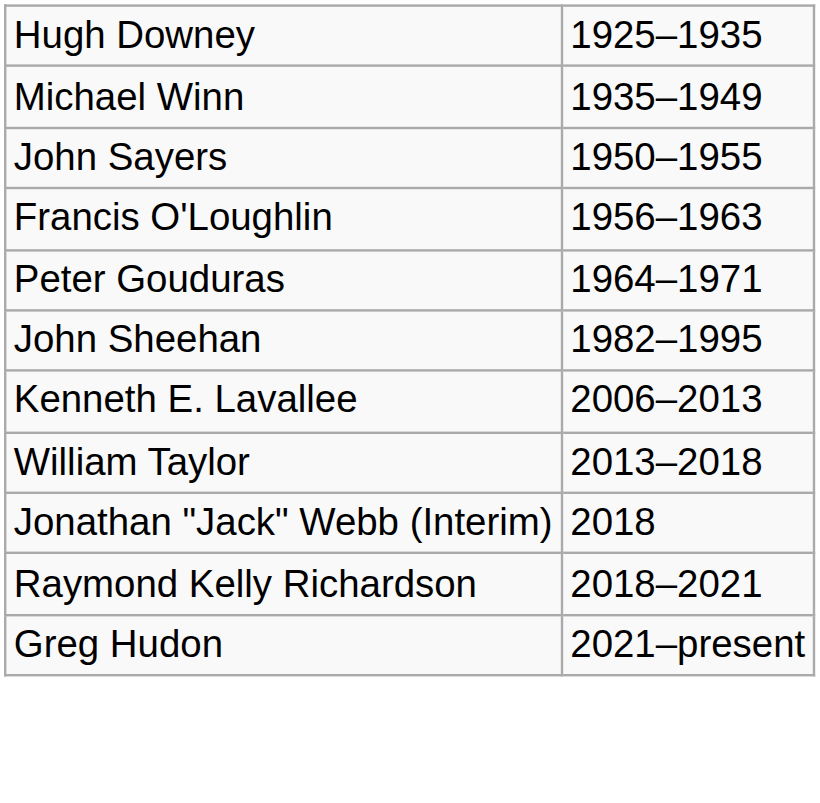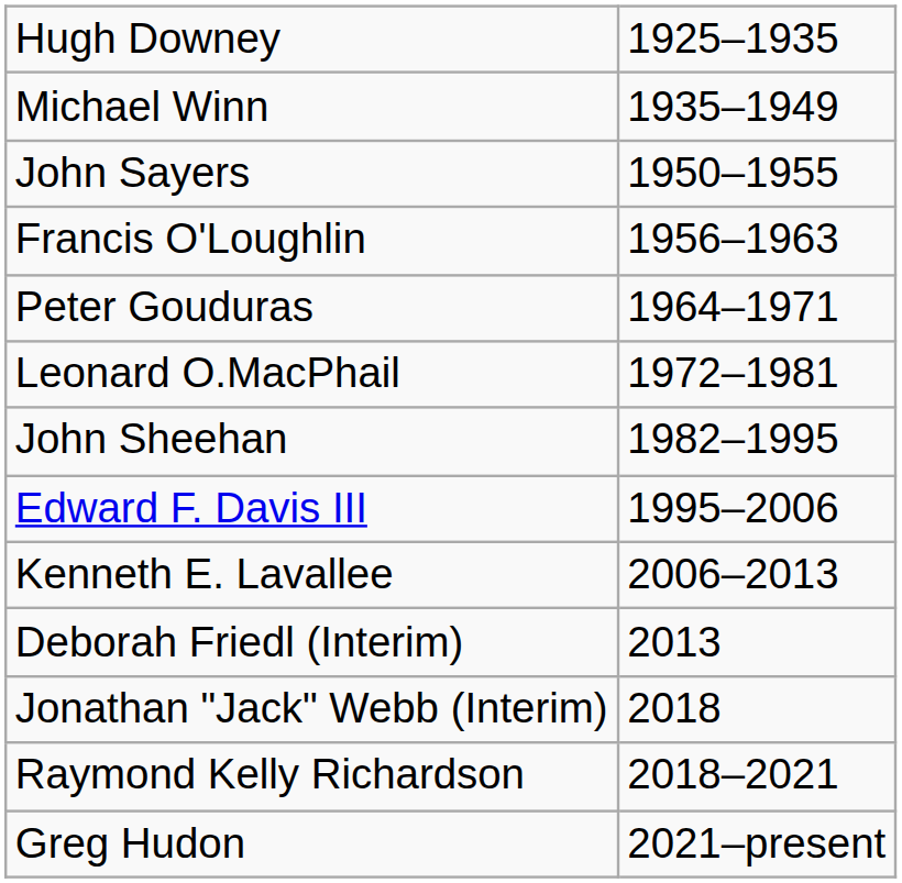+ row: Leonard O.MacPhail | 1972–1981
+ row: Edward F. Davis III | 1995–2006
+ row: Deborah Friedl (Interim) | 2013
- row: William Taylor | 2013–2018
